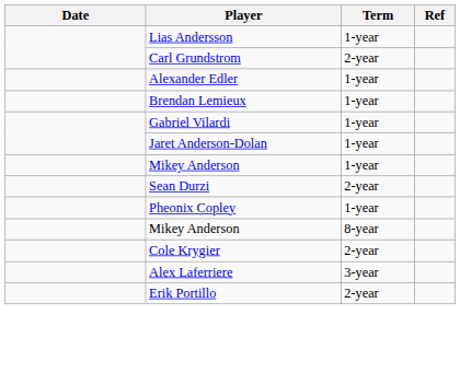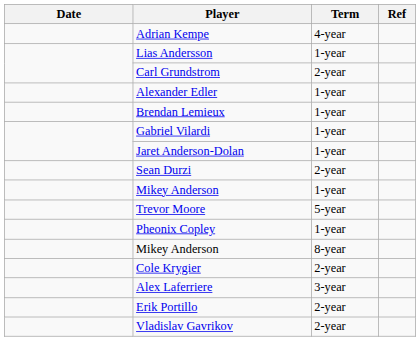+ row: Adrian Kempe | 4-year
rows swapped: Mikey Anderson / 1-year <-> Sean Durzi
+ row: Trevor Moore | 5-year
+ row: Vladislav Gavrikov | 2-year
